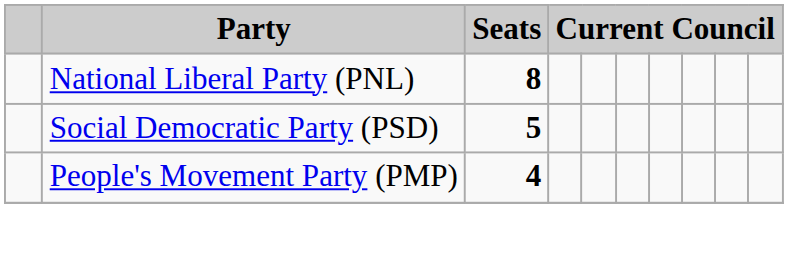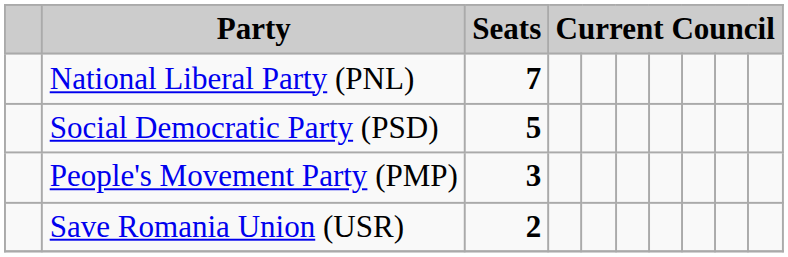National Liberal Party (PNL) | Seats: 8 -> 7
People's Movement Party (PMP) | Seats: 4 -> 3
+ row: Save Romania Union (USR) | 2
